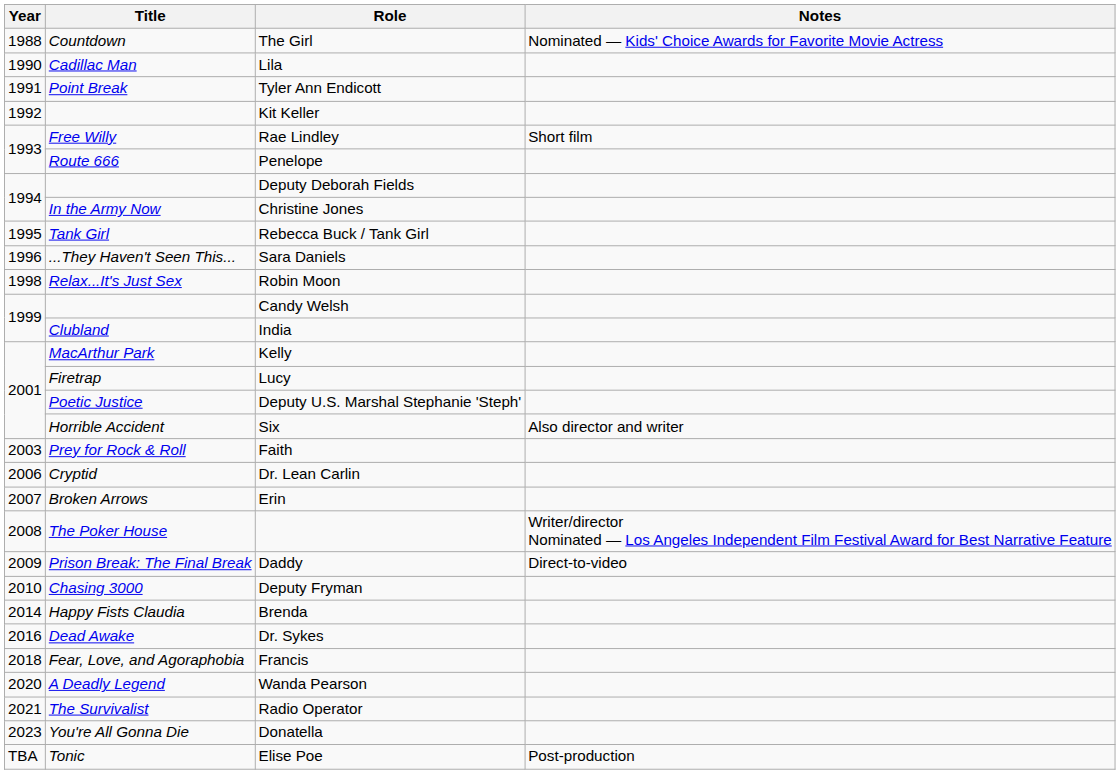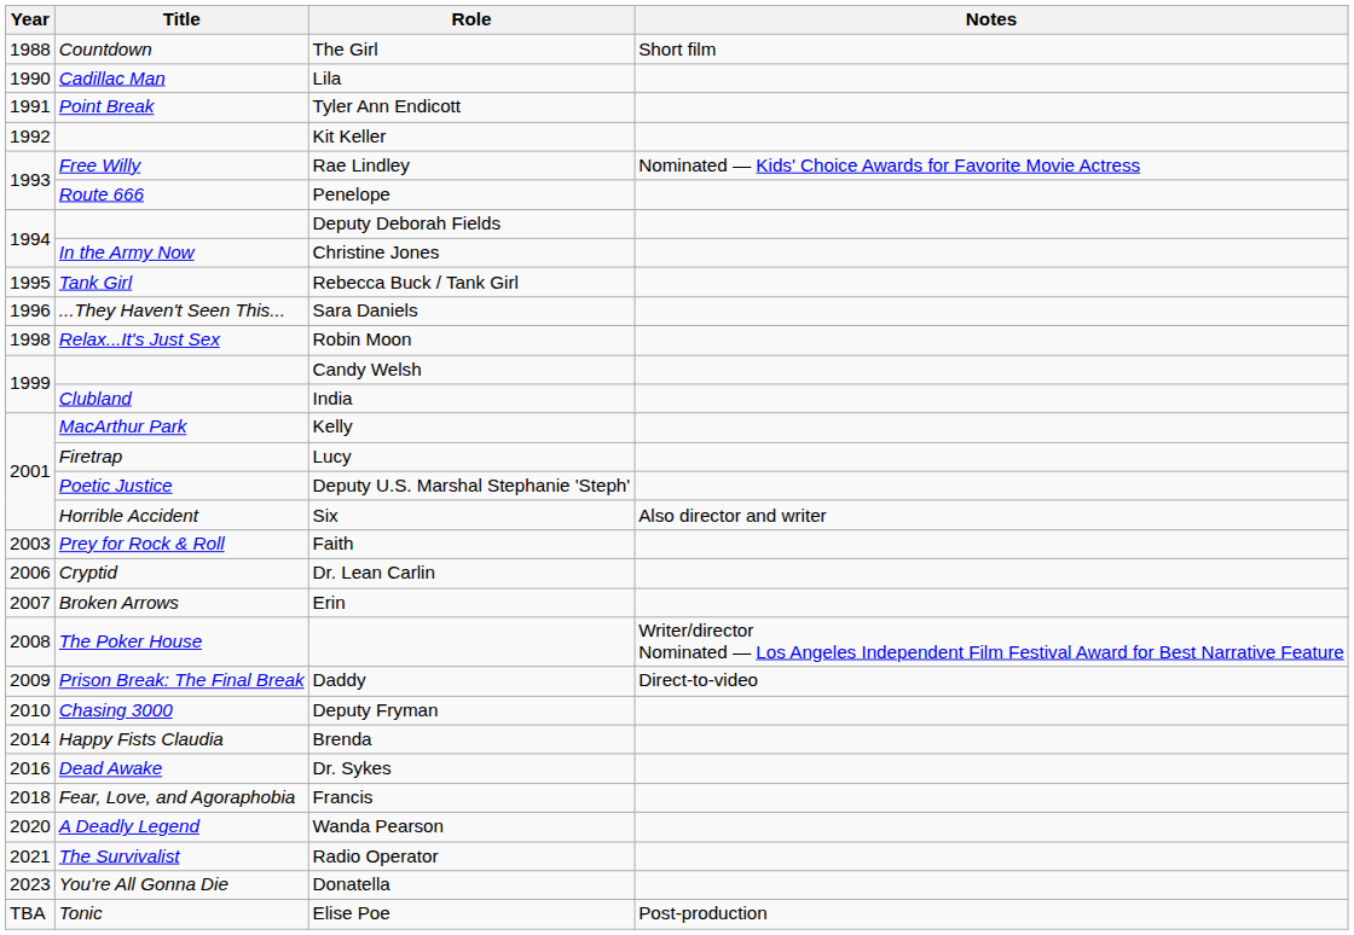The Girl | Notes: Nominated — Kids' Choice Awards for Favorite Movie Actress -> Short film
Rae Lindley | Notes: Short film -> Nominated — Kids' Choice Awards for Favorite Movie Actress
